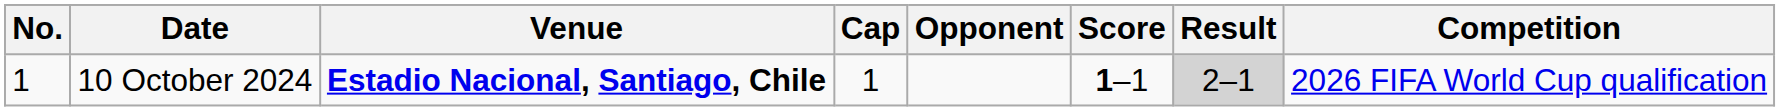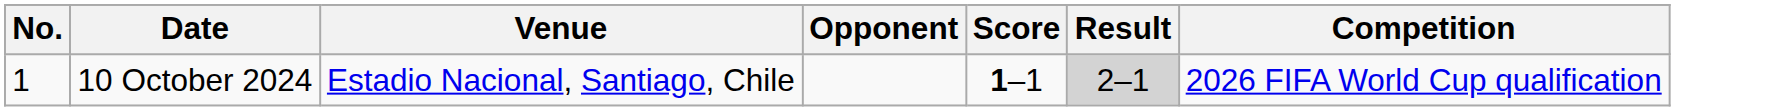- column: Cap | 1
10 October 2024 | Venue: bold -> normal
